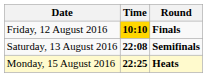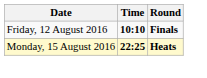Friday, 12 August 2016 | Time: gold background -> no background
- row: Saturday, 13 August 2016 | 22:08 | Semifinals
